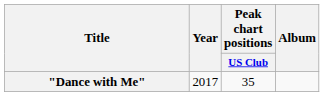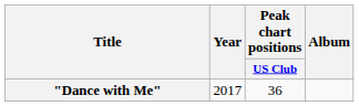"Dance with Me" | Peak chart positions / US Club: 35 -> 36
